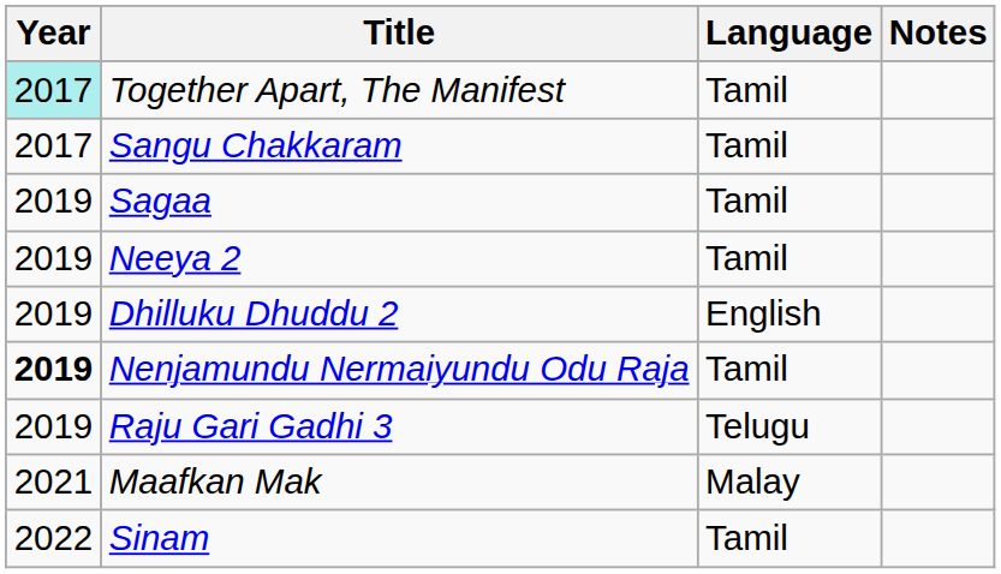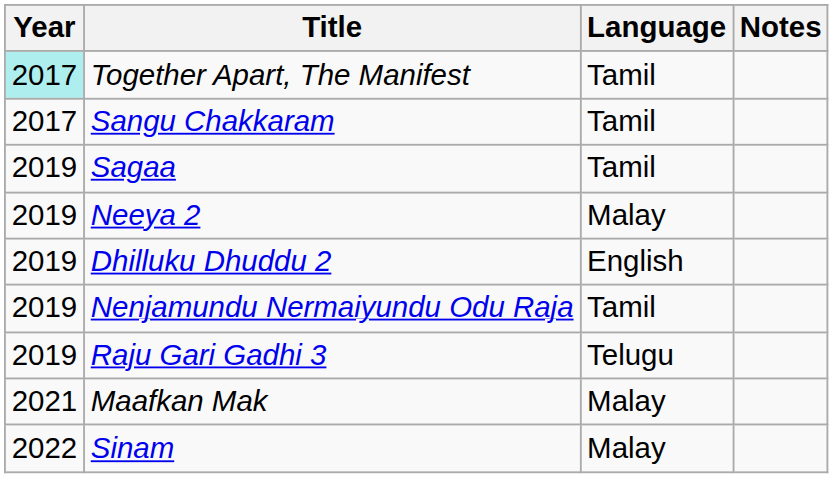Neeya 2 | Language: Tamil -> Malay
Nenjamundu Nermaiyundu Odu Raja | Year: bold -> normal
Sinam | Language: Tamil -> Malay
